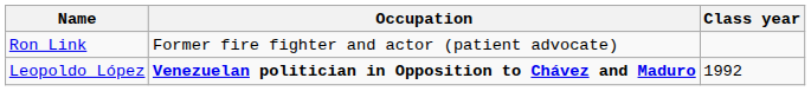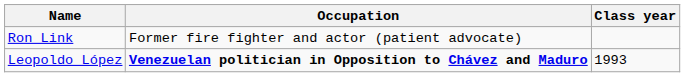Leopoldo López | Class year: 1992 -> 1993
